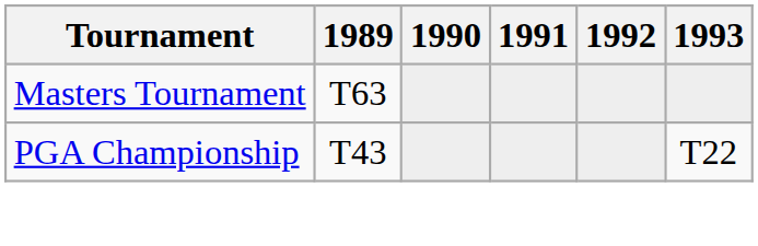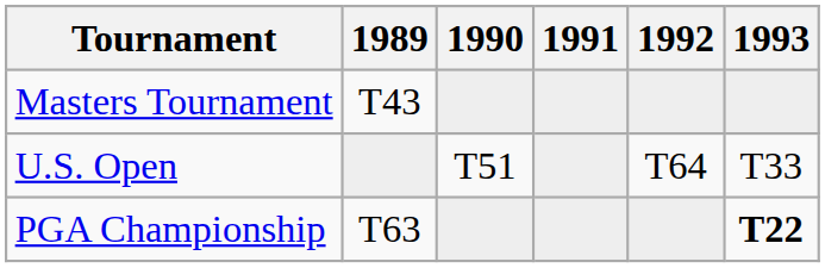Masters Tournament | 1989: T63 -> T43
+ row: U.S. Open | T51 | T64 | T33
PGA Championship | 1989: T43 -> T63
PGA Championship | 1993: normal -> bold
